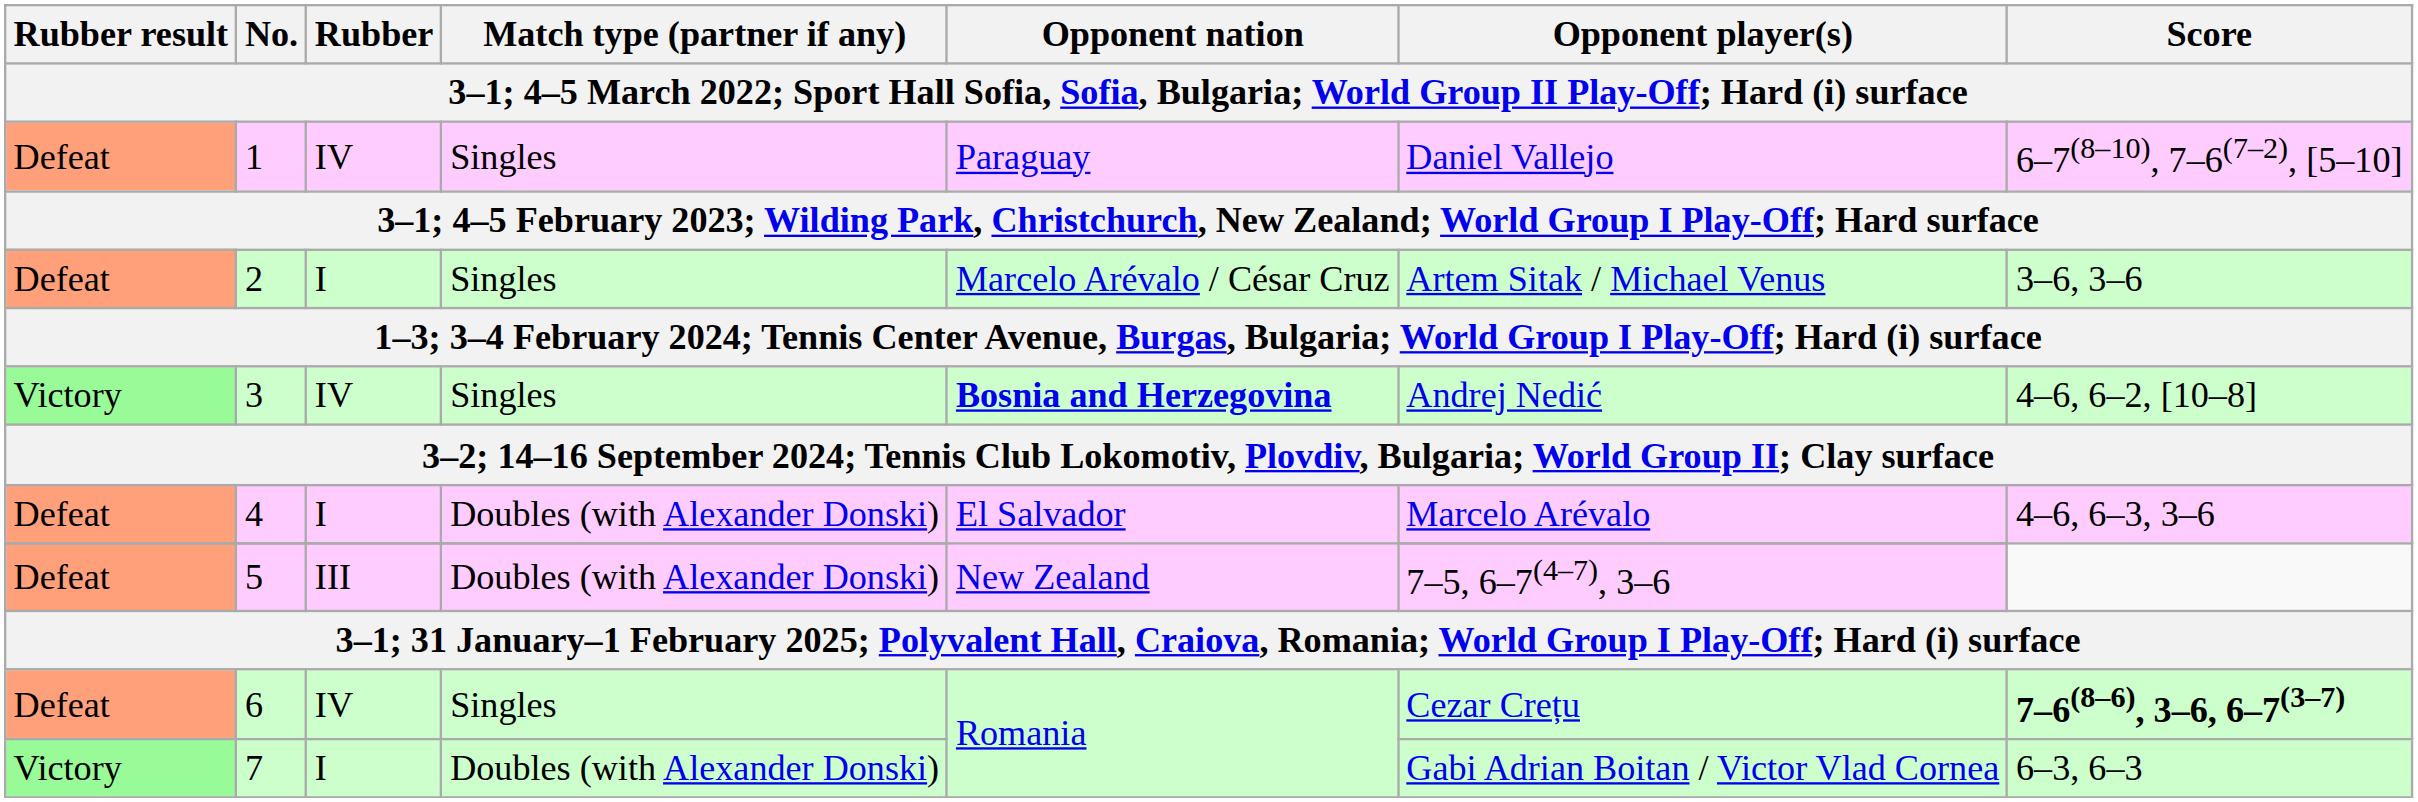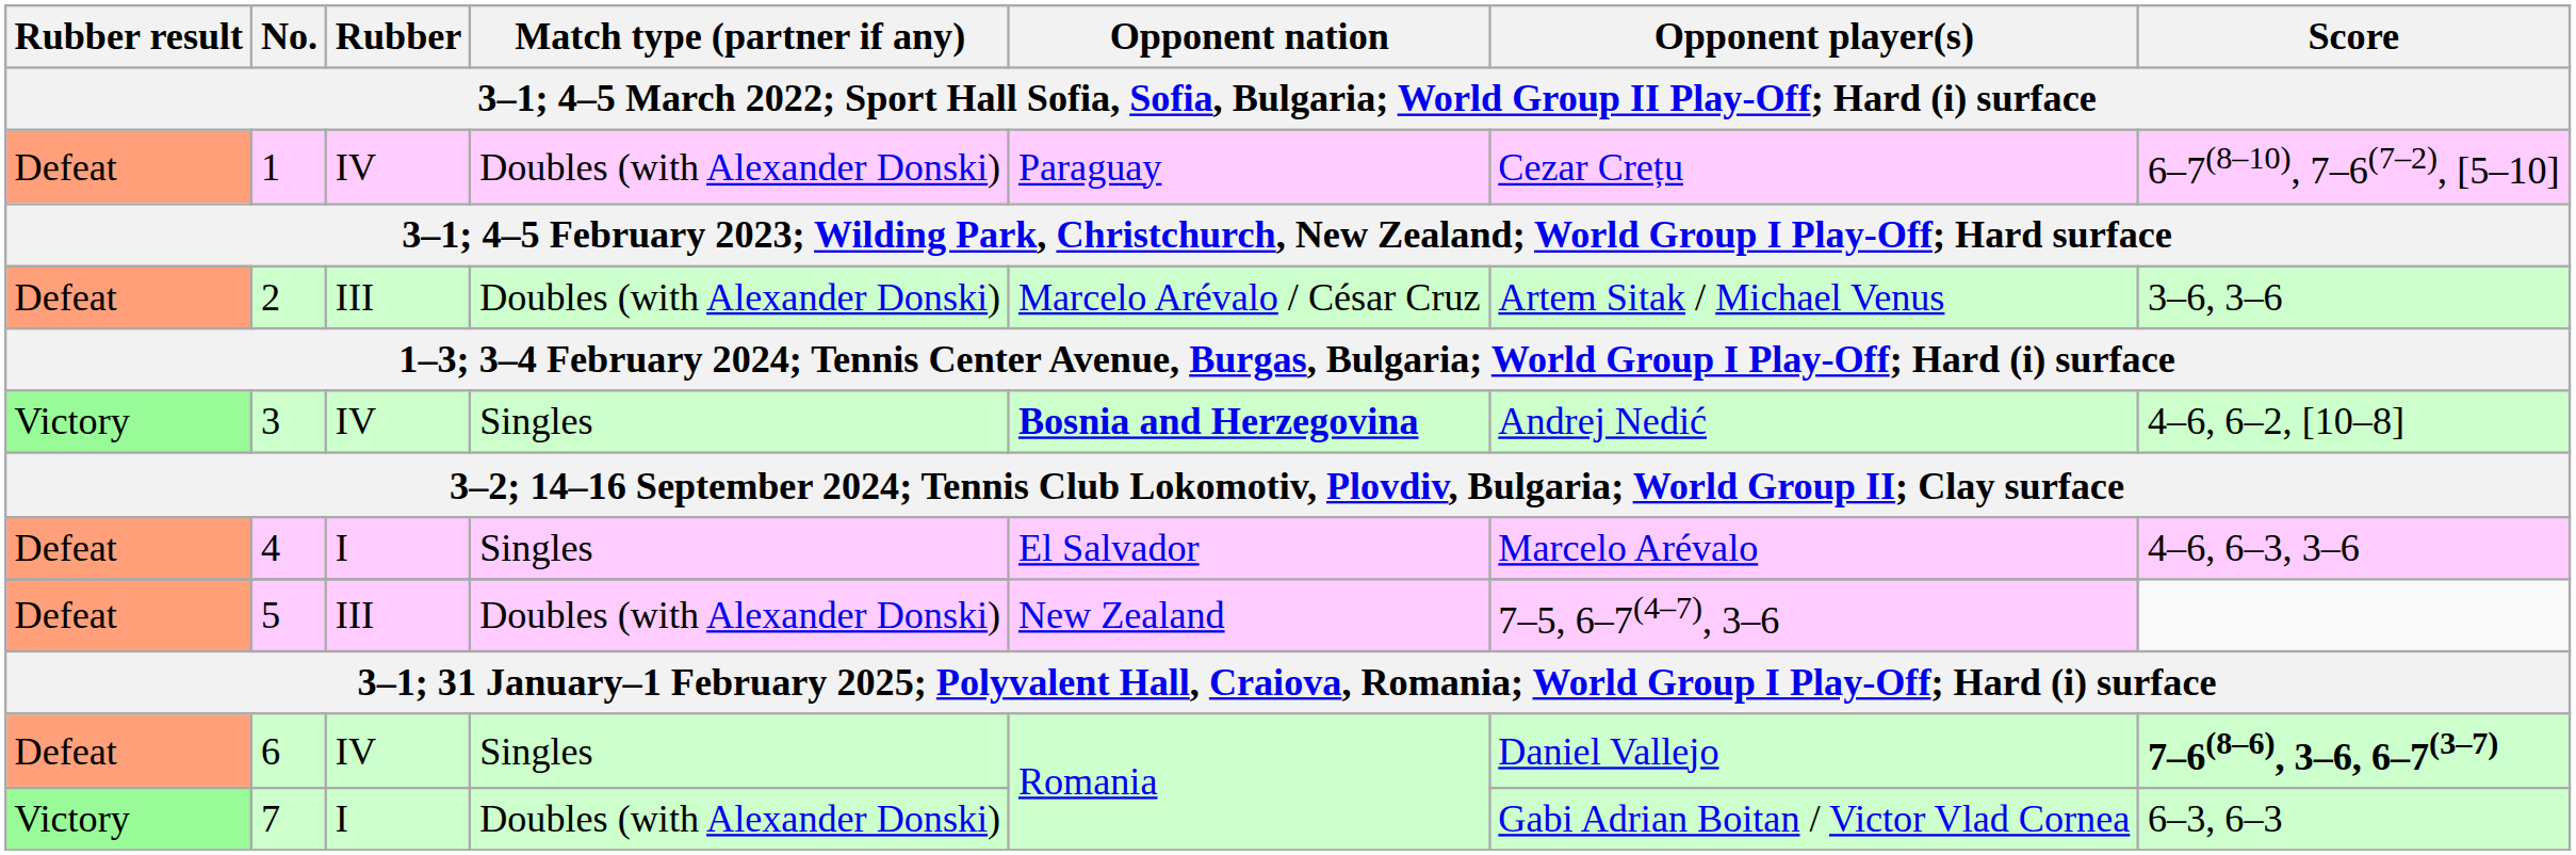1 | Match type (partner if any): Singles -> Doubles (with Alexander Donski)
1 | Opponent player(s): Daniel Vallejo -> Cezar Crețu
2 | Rubber: I -> III
2 | Match type (partner if any): Singles -> Doubles (with Alexander Donski)
4 | Match type (partner if any): Doubles (with Alexander Donski) -> Singles
6 | Opponent player(s): Cezar Crețu -> Daniel Vallejo
